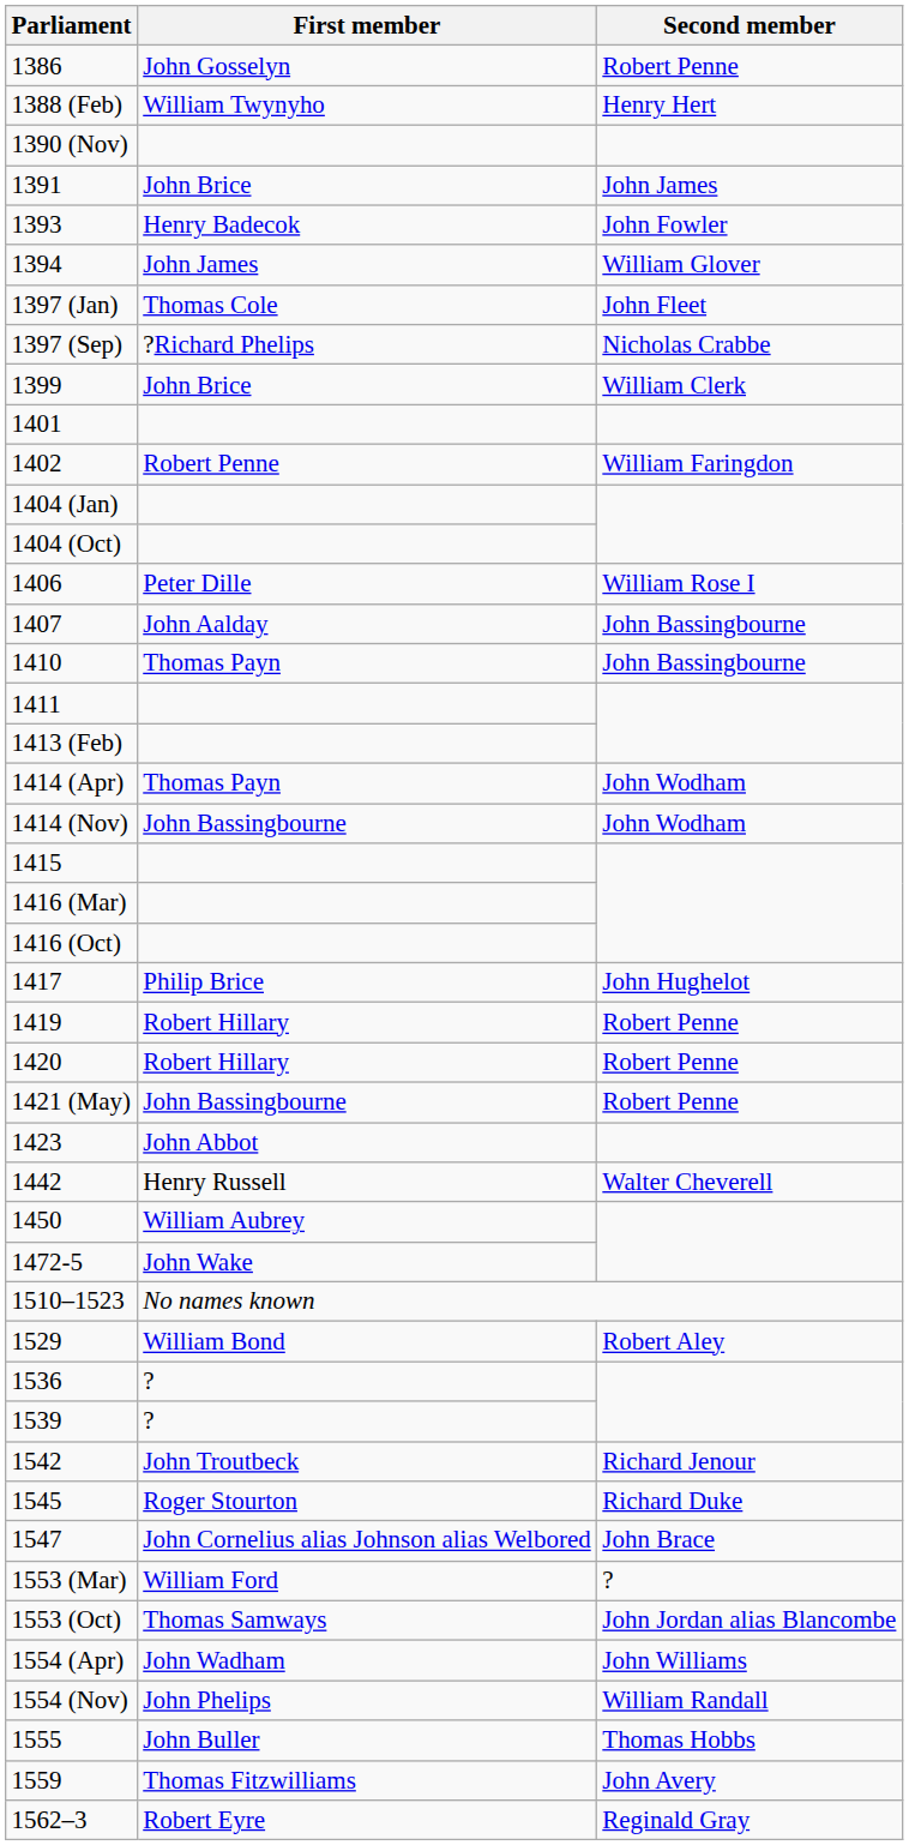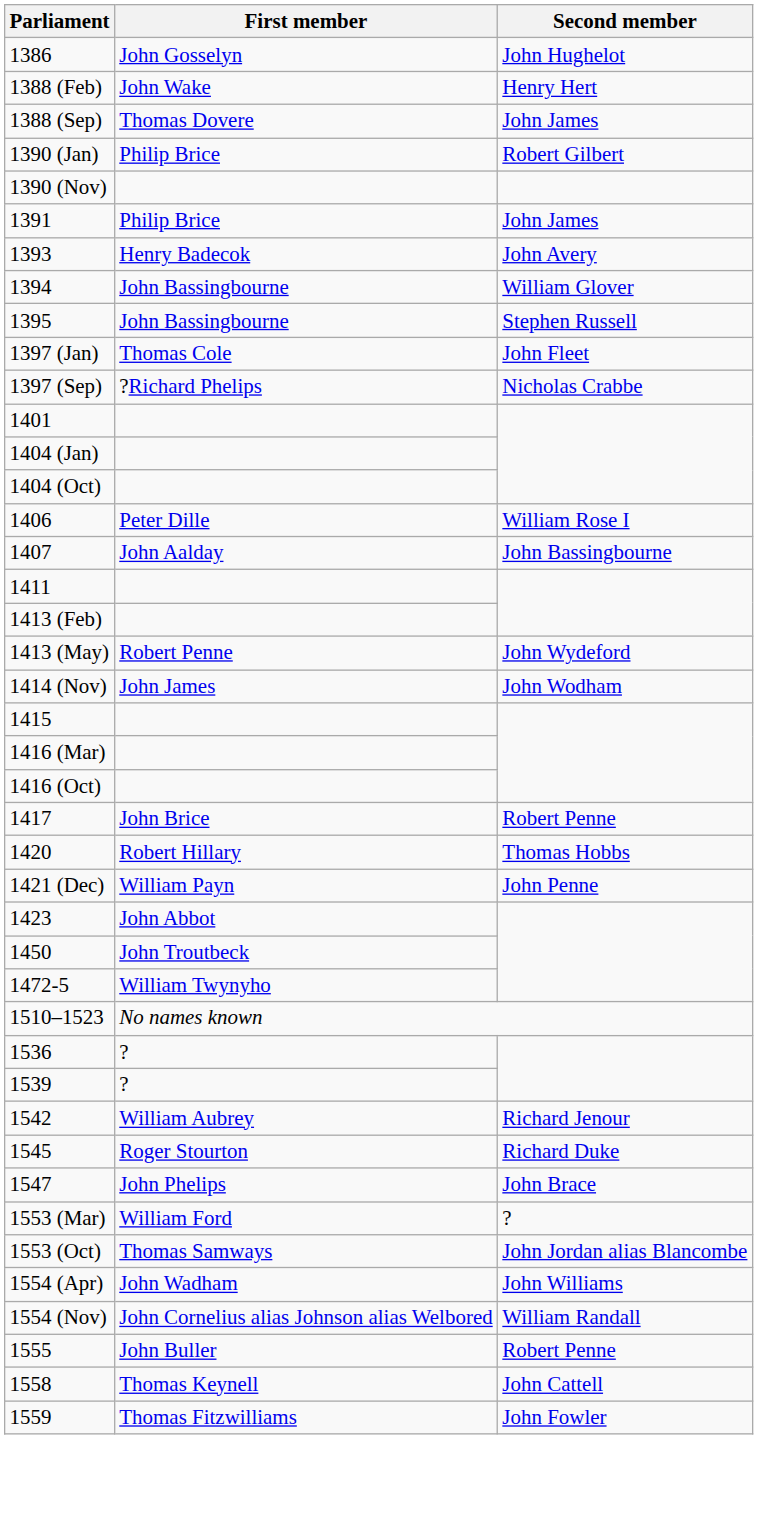1386 | Second member: Robert Penne -> John Hughelot
1388 (Feb) | First member: William Twynyho -> John Wake
+ row: 1388 (Sep) | Thomas Dovere | John James
+ row: 1390 (Jan) | Philip Brice | Robert Gilbert
1391 | First member: John Brice -> Philip Brice
1393 | Second member: John Fowler -> John Avery
1394 | First member: John James -> John Bassingbourne
+ row: 1395 | John Bassingbourne | Stephen Russell
- row: 1399 | John Brice | William Clerk
- row: 1402 | Robert Penne | William Faringdon
- row: 1410 | Thomas Payn | John Bassingbourne
+ row: 1413 (May) | Robert Penne | John Wydeford
- row: 1414 (Apr) | Thomas Payn | John Wodham
1414 (Nov) | First member: John Bassingbourne -> John James
1417 | First member: Philip Brice -> John Brice
1417 | Second member: John Hughelot -> Robert Penne
- row: 1419 | Robert Hillary | Robert Penne
1420 | Second member: Robert Penne -> Thomas Hobbs
- row: 1421 (May) | John Bassingbourne | Robert Penne
+ row: 1421 (Dec) | William Payn | John Penne
- row: 1442 | Henry Russell | Walter Cheverell
1450 | First member: William Aubrey -> John Troutbeck
1472-5 | First member: John Wake -> William Twynyho
- row: 1529 | William Bond | Robert Aley
1542 | First member: John Troutbeck -> William Aubrey
1547 | First member: John Cornelius alias Johnson alias Welbored -> John Phelips
1554 (Nov) | First member: John Phelips -> John Cornelius alias Johnson alias Welbored
1555 | Second member: Thomas Hobbs -> Robert Penne
+ row: 1558 | Thomas Keynell | John Cattell
1559 | Second member: John Avery -> John Fowler
- row: 1562–3 | Robert Eyre | Reginald Gray
